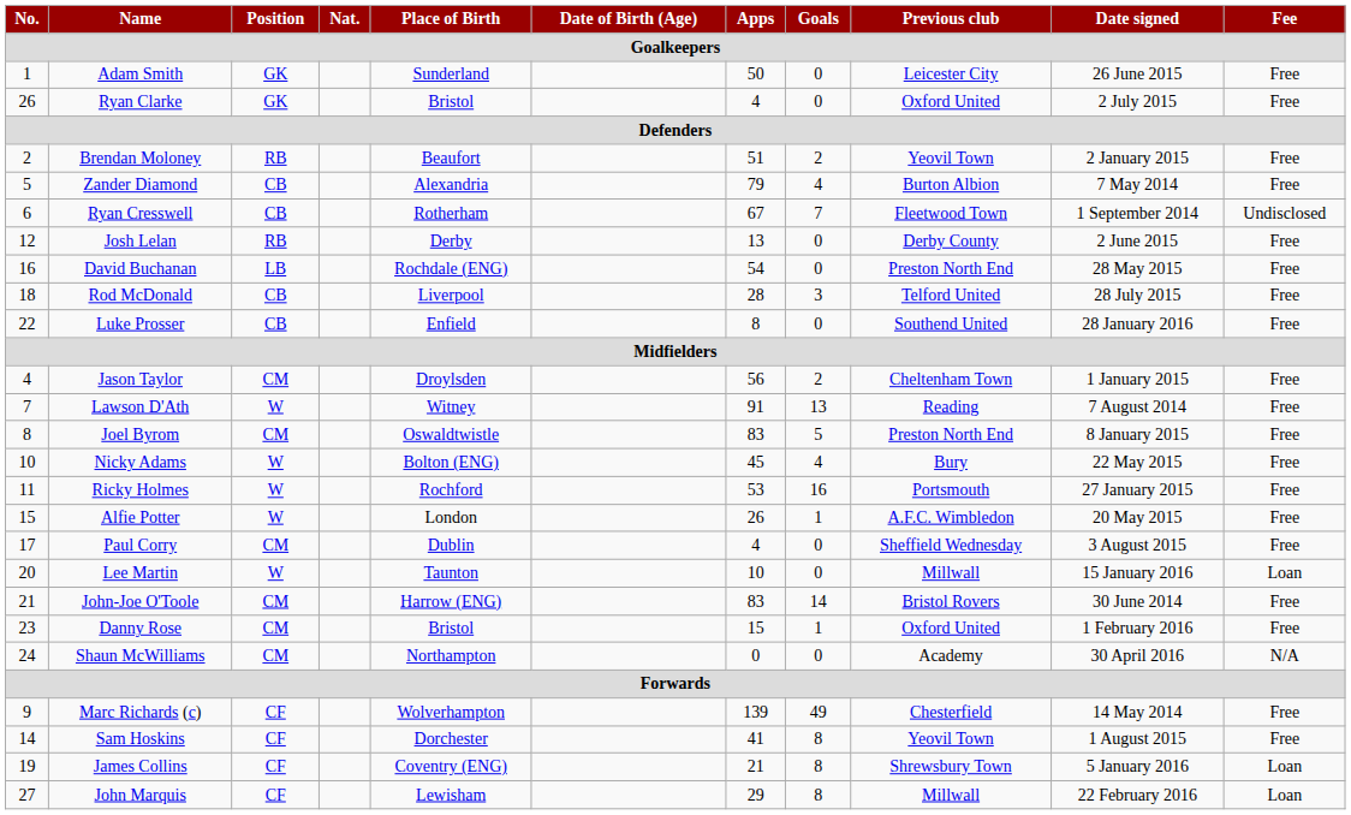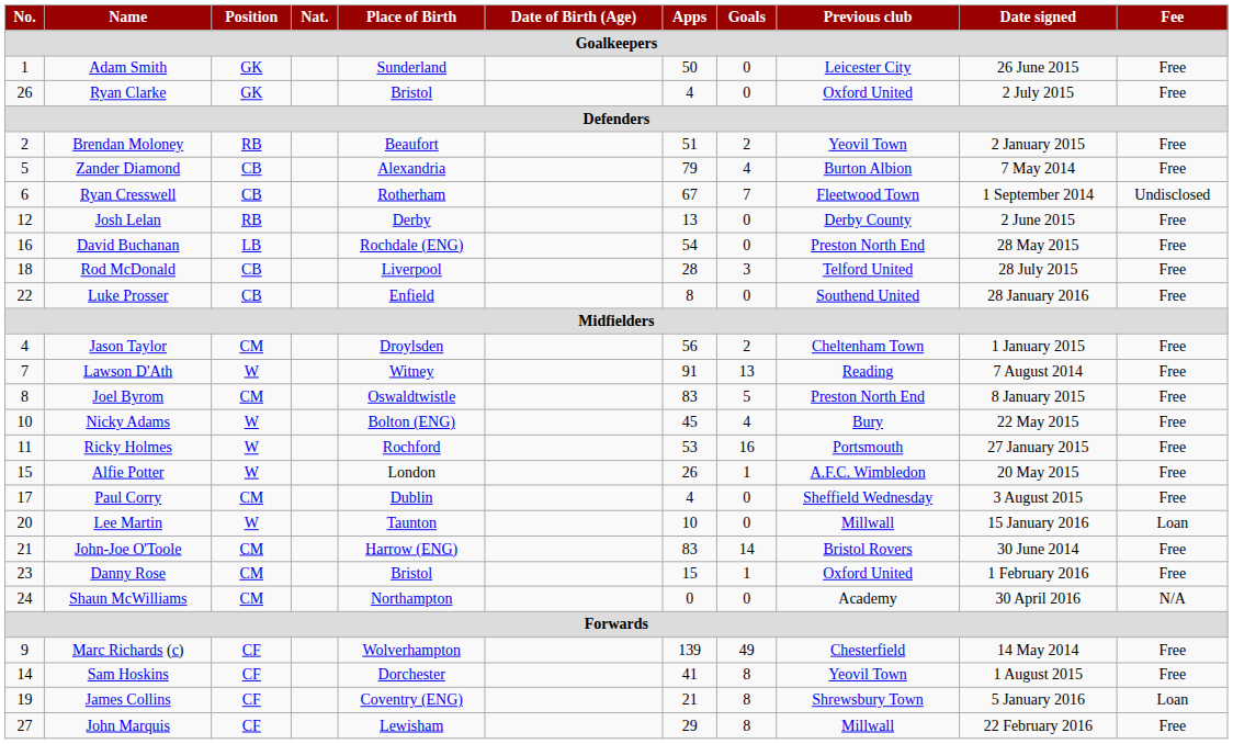John Marquis | Fee: Loan -> Free
